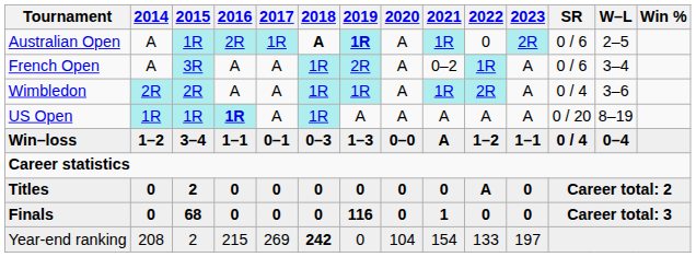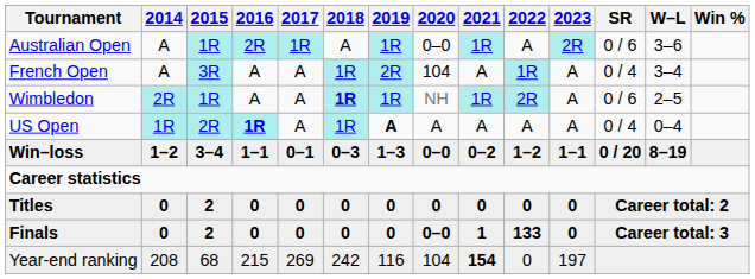Australian Open | 2018: bold -> normal
Australian Open | 2019: bold -> normal
Australian Open | 2020: A -> 0–0
Australian Open | 2022: 0 -> A
Australian Open | W–L: 2–5 -> 3–6
French Open | 2020: A -> 104
French Open | 2021: 0–2 -> A
French Open | SR: 0 / 6 -> 0 / 4
Wimbledon | 2015: 2R -> 1R
Wimbledon | 2018: normal -> bold
Wimbledon | 2020: A -> NH
Wimbledon | SR: 0 / 4 -> 0 / 6
Wimbledon | W–L: 3–6 -> 2–5
US Open | 2015: 1R -> 2R
US Open | 2019: normal -> bold
US Open | SR: 0 / 20 -> 0 / 4
US Open | W–L: 8–19 -> 0–4
Win–loss | 2021: A -> 0–2
Win–loss | SR: 0 / 4 -> 0 / 20
Win–loss | W–L: 0–4 -> 8–19
Titles | 2022: A -> 0
Finals | 2015: 68 -> 2
Finals | 2019: 116 -> 0
Finals | 2020: 0 -> 0–0
Finals | 2022: 0 -> 133
Year-end ranking | 2015: 2 -> 68
Year-end ranking | 2018: bold -> normal
Year-end ranking | 2019: 0 -> 116
Year-end ranking | 2021: normal -> bold
Year-end ranking | 2022: 133 -> 0
